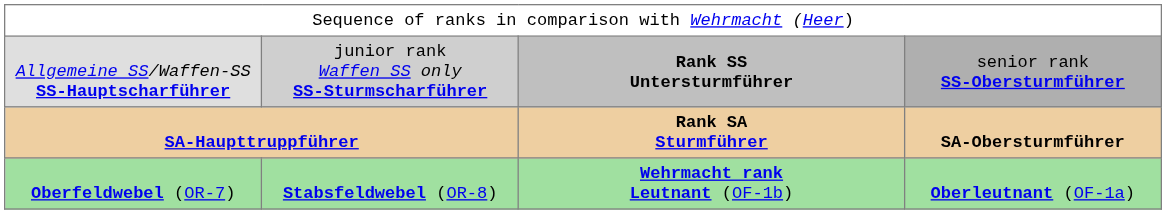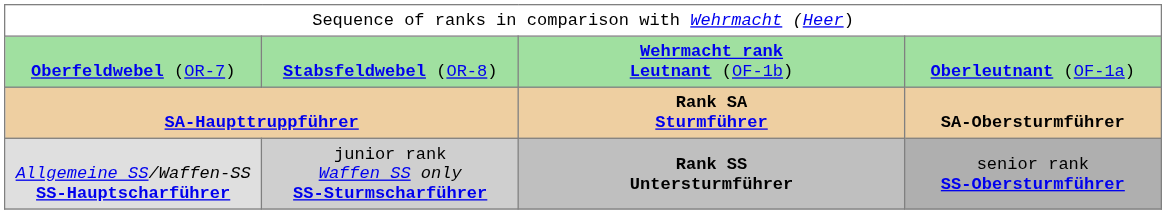rows swapped: Allgemeine SS/Waffen-SS SS-Hauptscharführer <-> Oberfeldwebel (OR-7)
